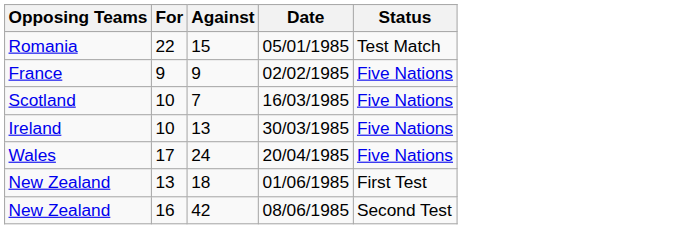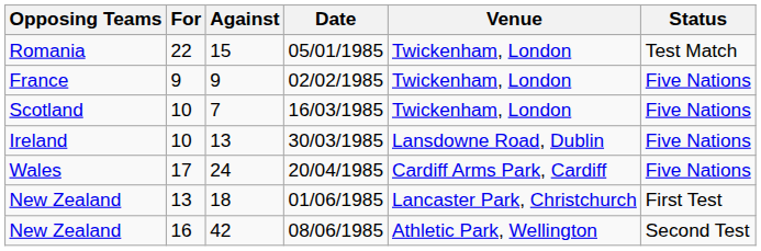+ column: Venue | Twickenham, London | Twickenham, London | Twickenham, London | Lansdowne Road, Dublin | Cardiff Arms Park, Cardiff | Lancaster Park, Christchurch | Athletic Park, Wellington
